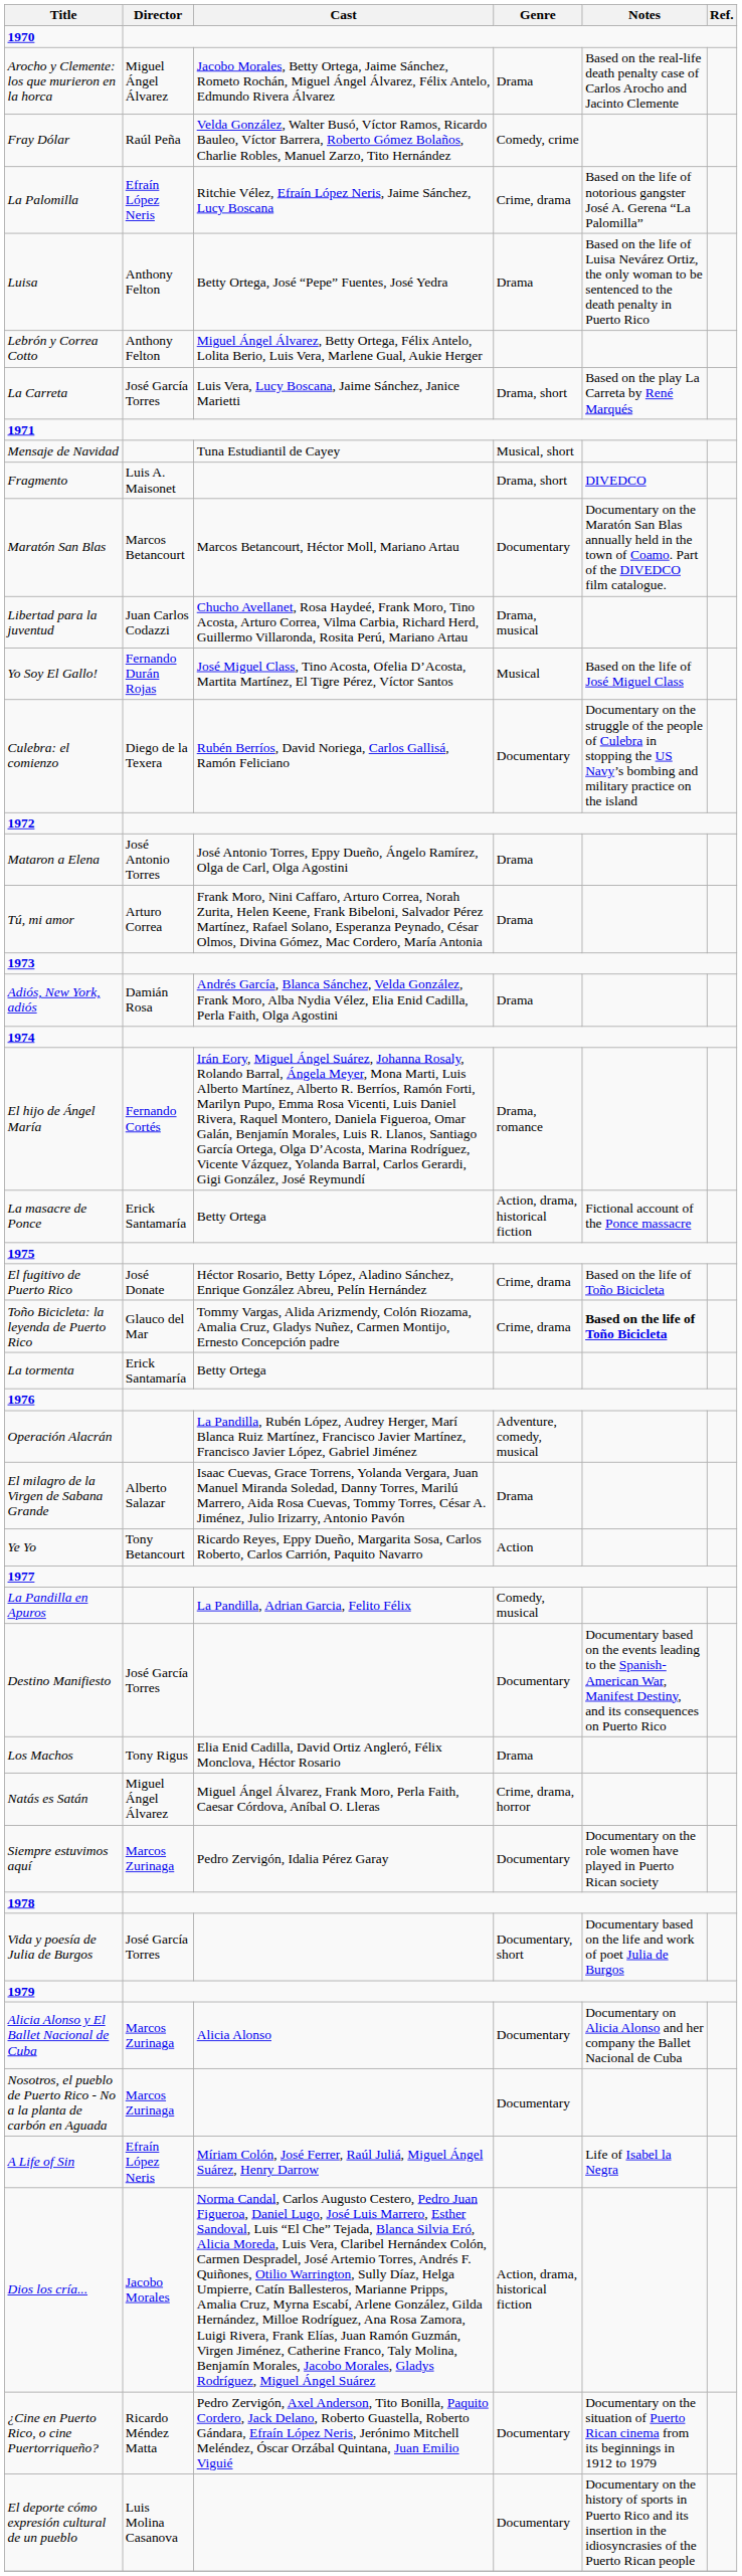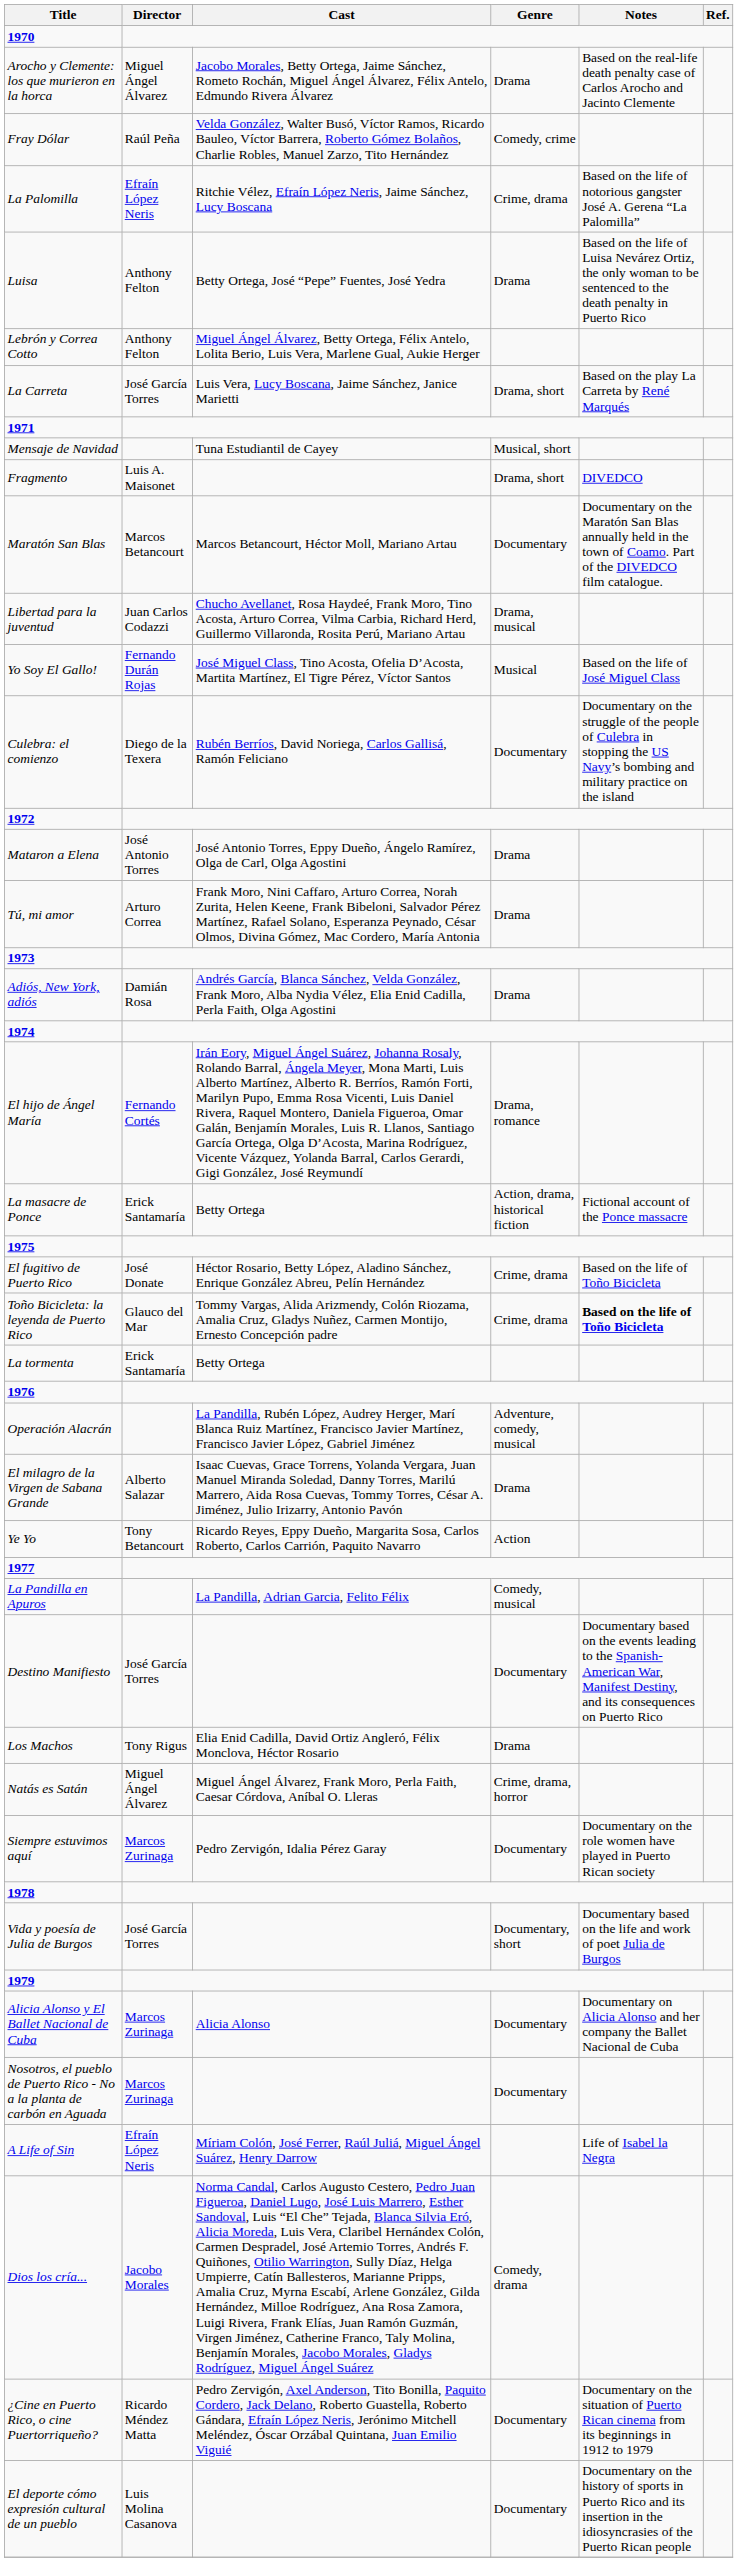Dios los cría... | Genre: Action, drama, historical fiction -> Comedy, drama
